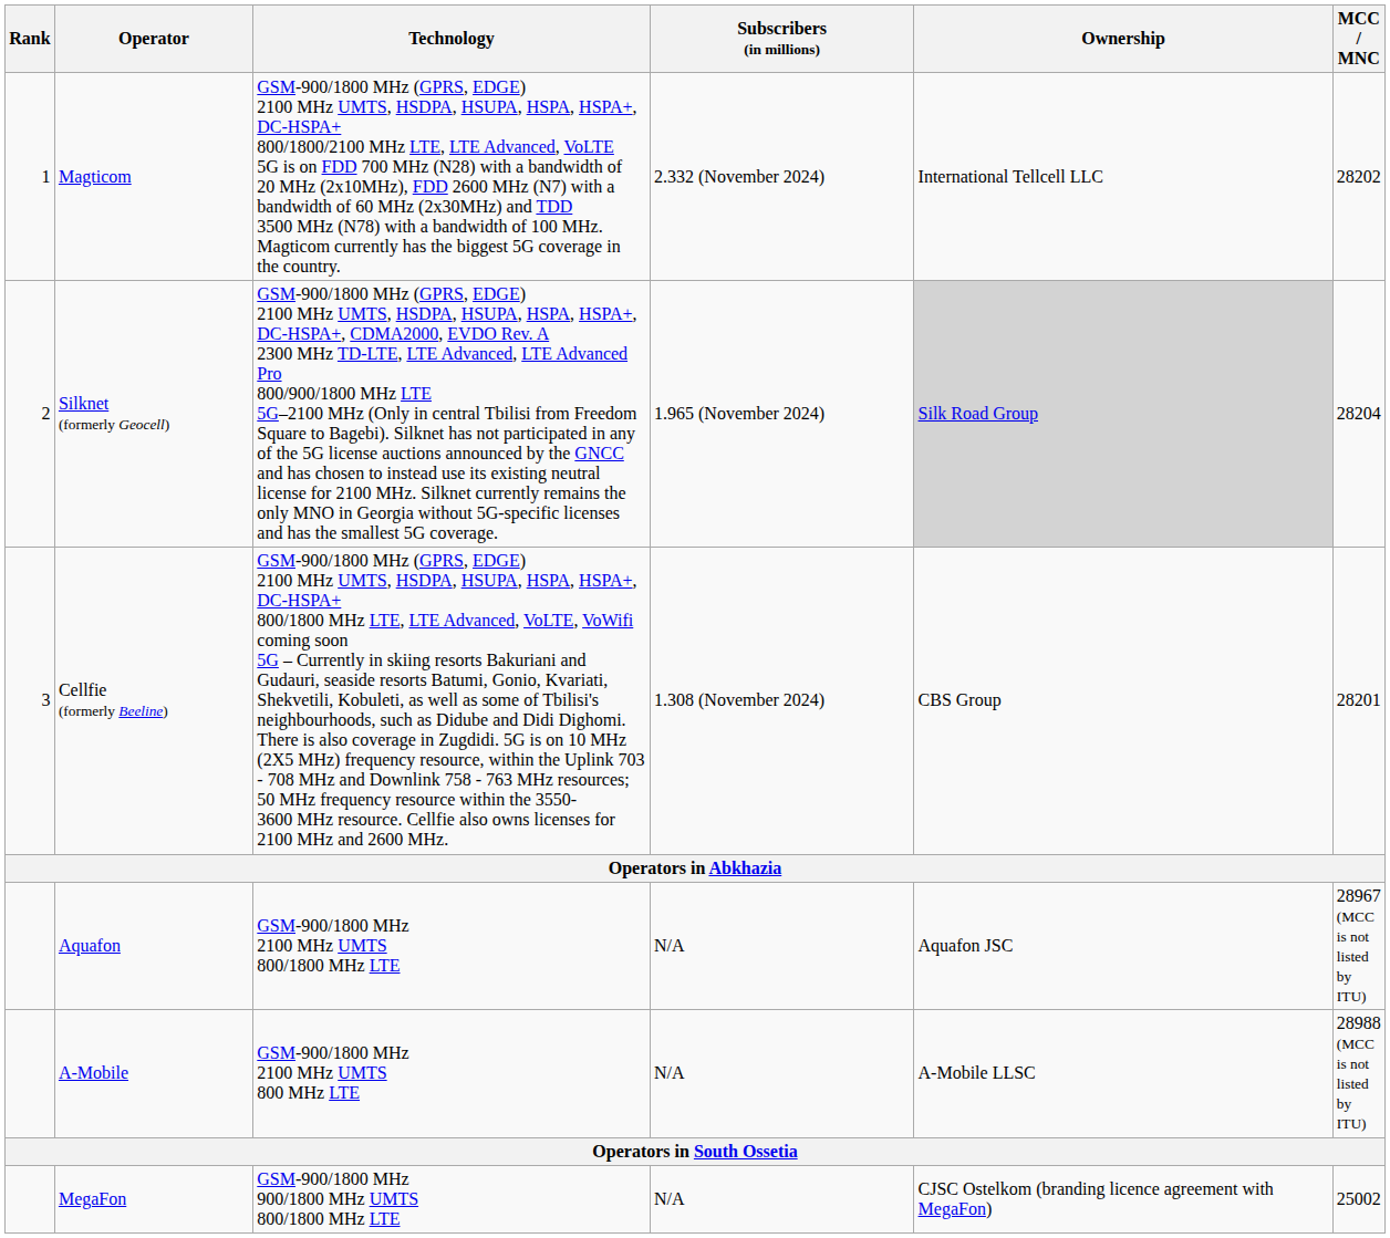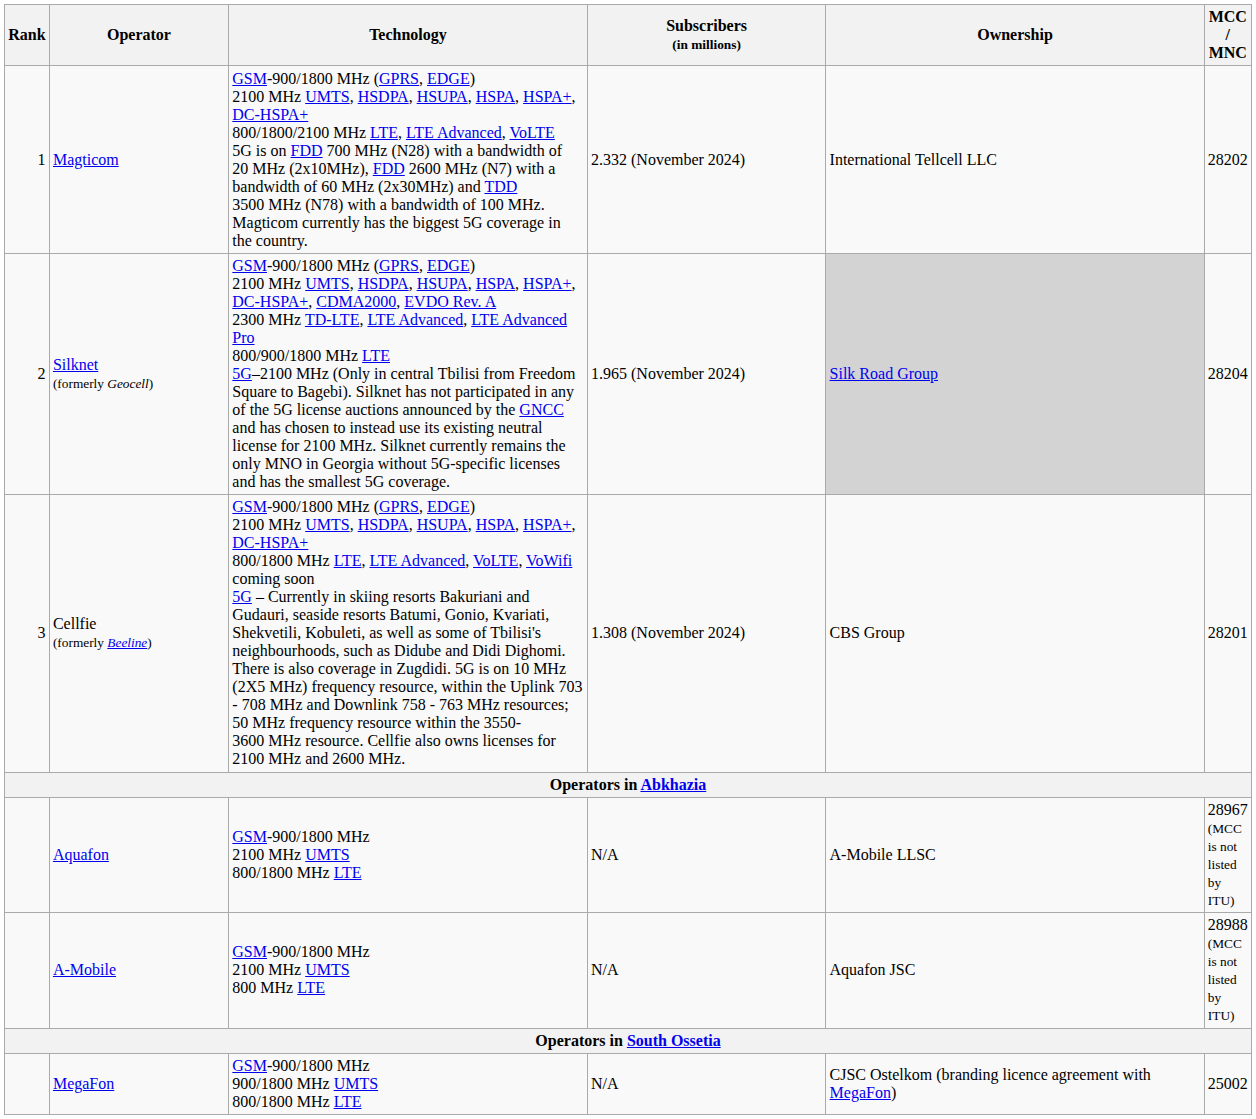Aquafon | Ownership: Aquafon JSC -> A-Mobile LLSC
A-Mobile | Ownership: A-Mobile LLSC -> Aquafon JSC
